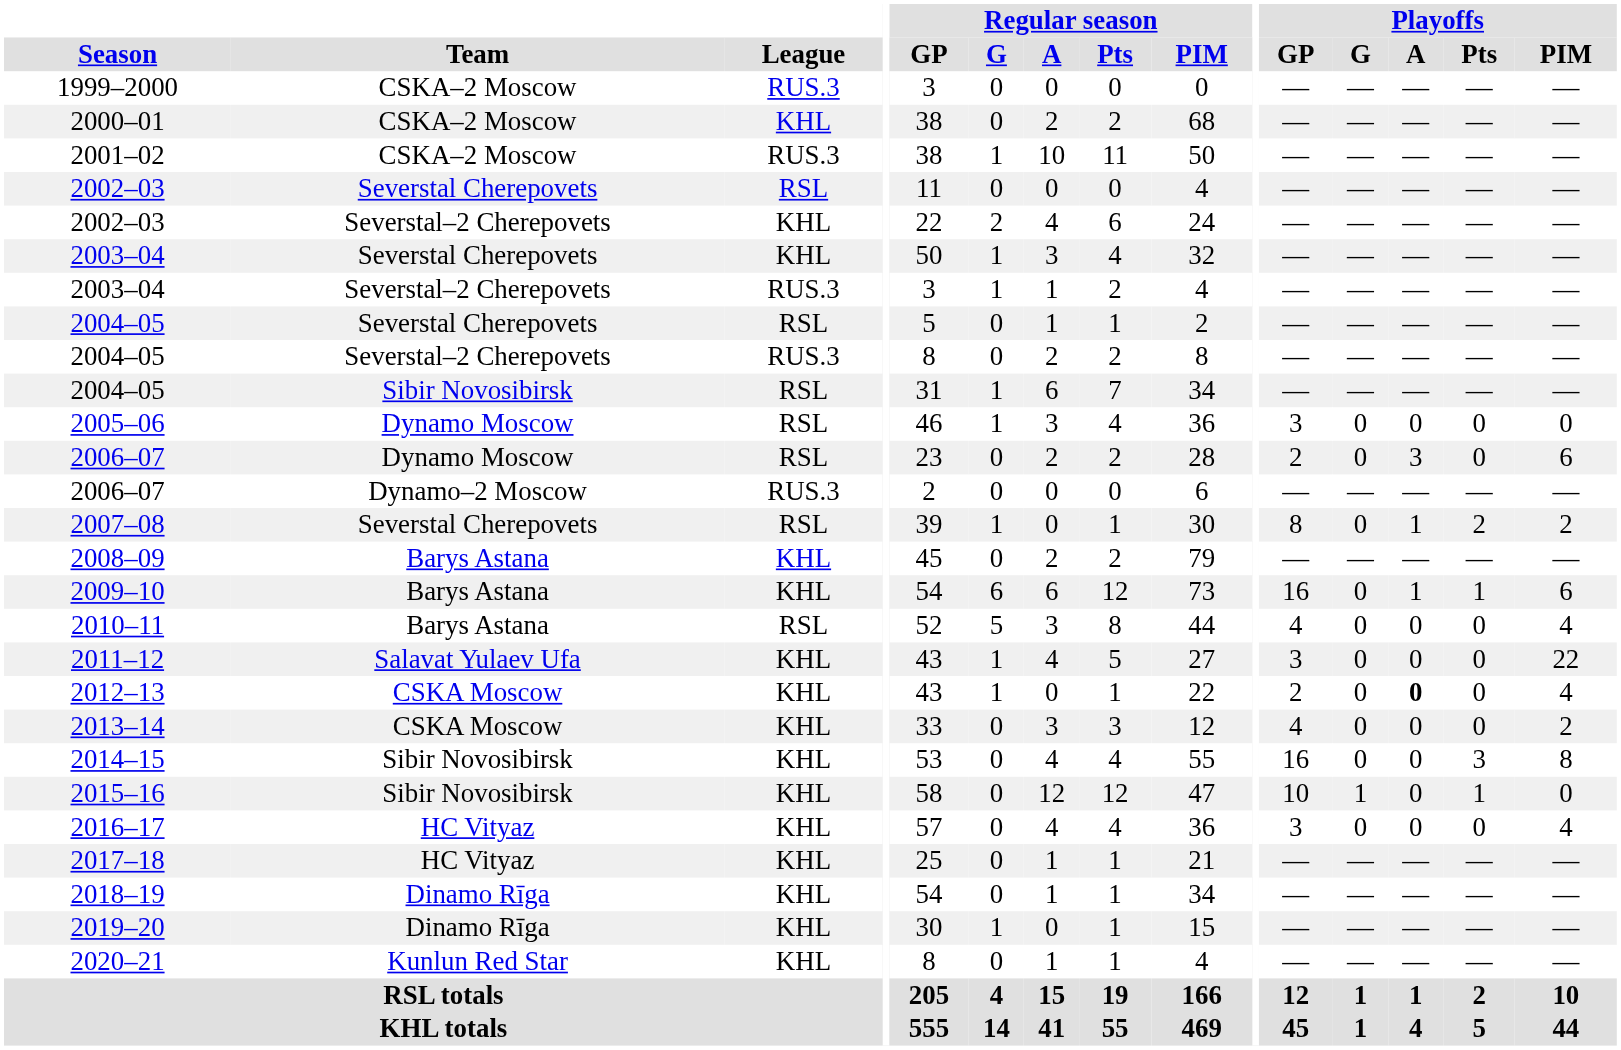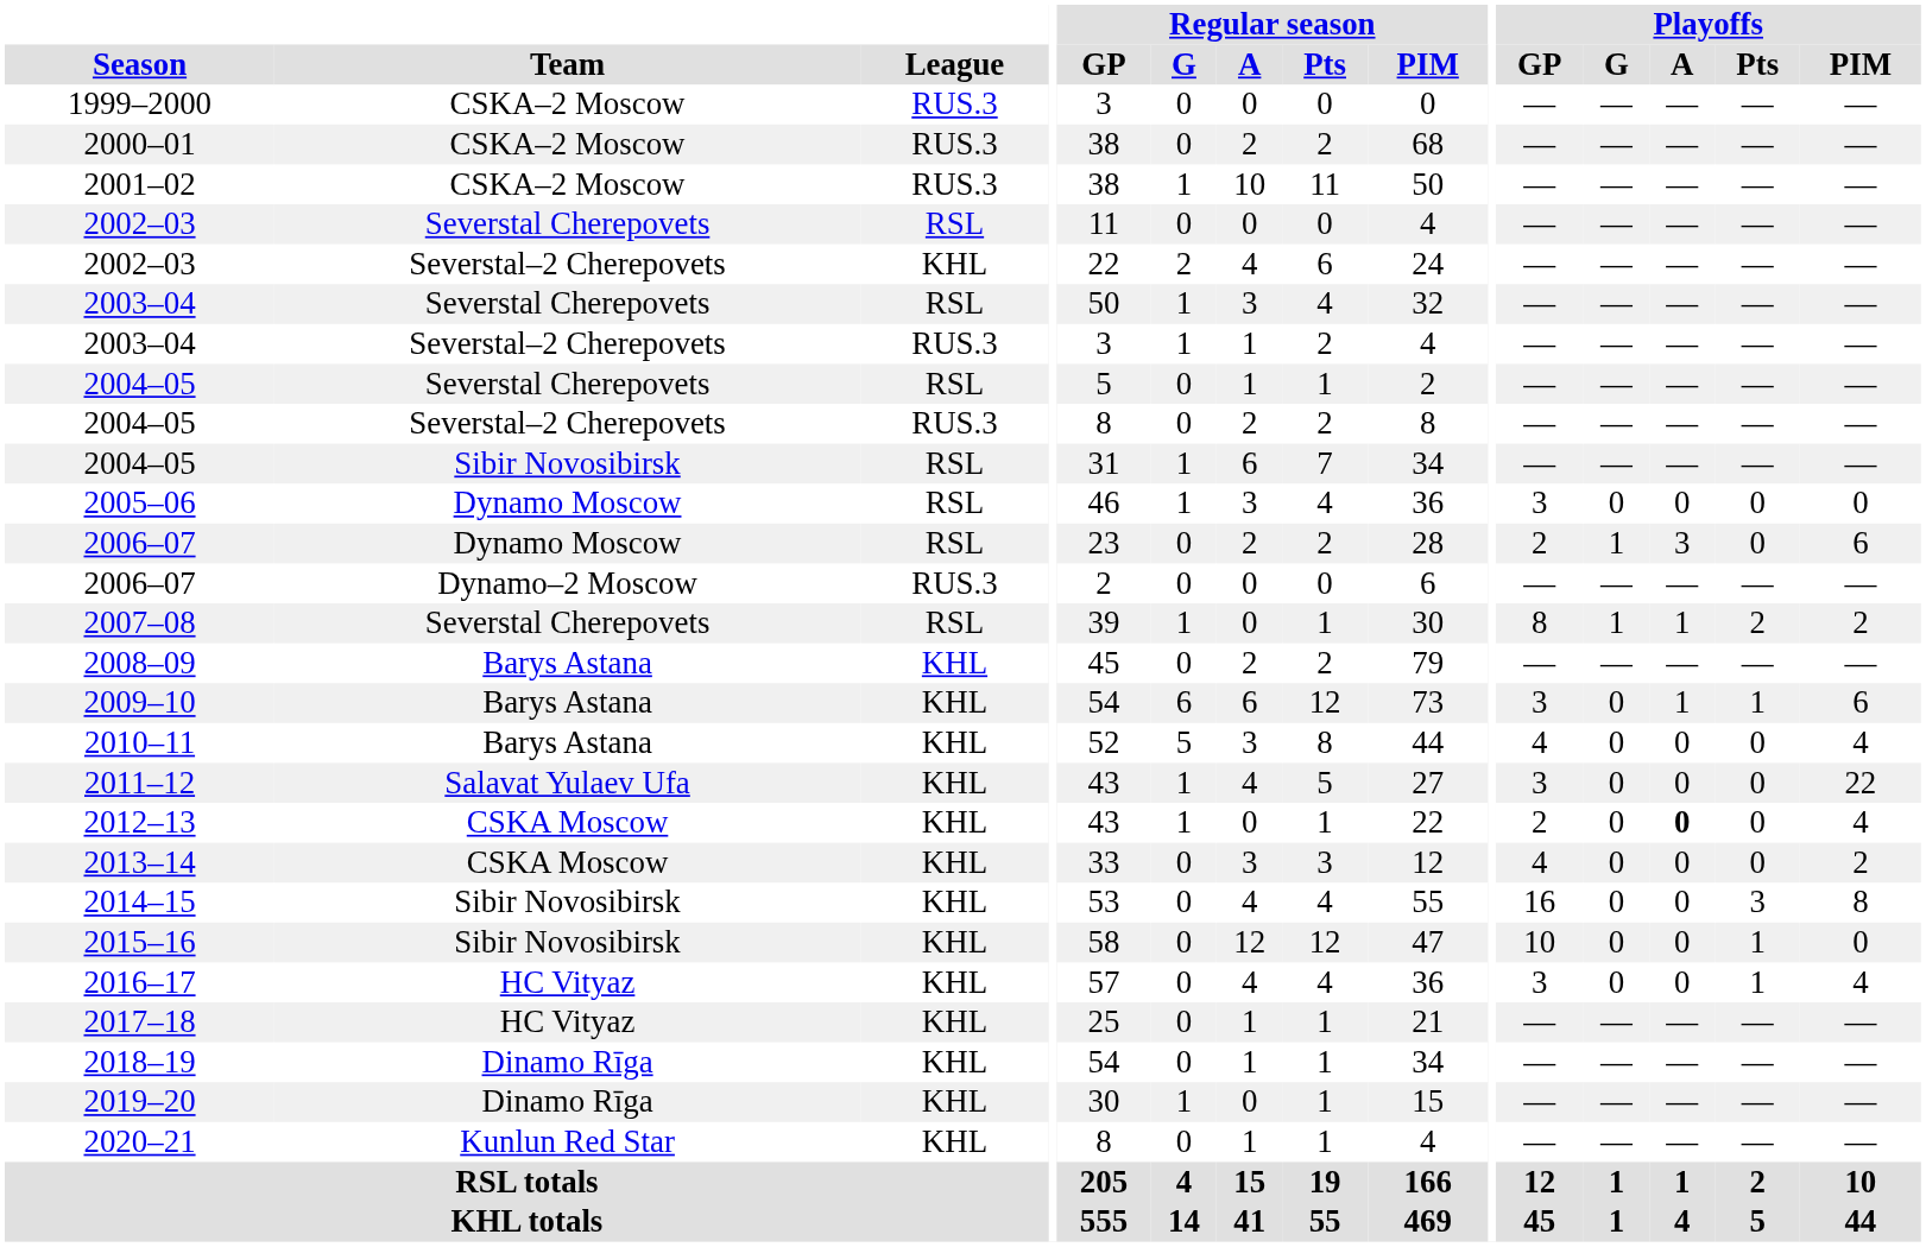2000–01 | League: KHL -> RUS.3
2003–04 / Severstal Cherepovets | League: KHL -> RSL
2006–07 / Dynamo Moscow | Playoffs / G: 0 -> 1
2007–08 | Playoffs / G: 0 -> 1
2009–10 | Playoffs / GP: 16 -> 3
2010–11 | League: RSL -> KHL
2015–16 | Playoffs / G: 1 -> 0
2016–17 | Playoffs / Pts: 0 -> 1
